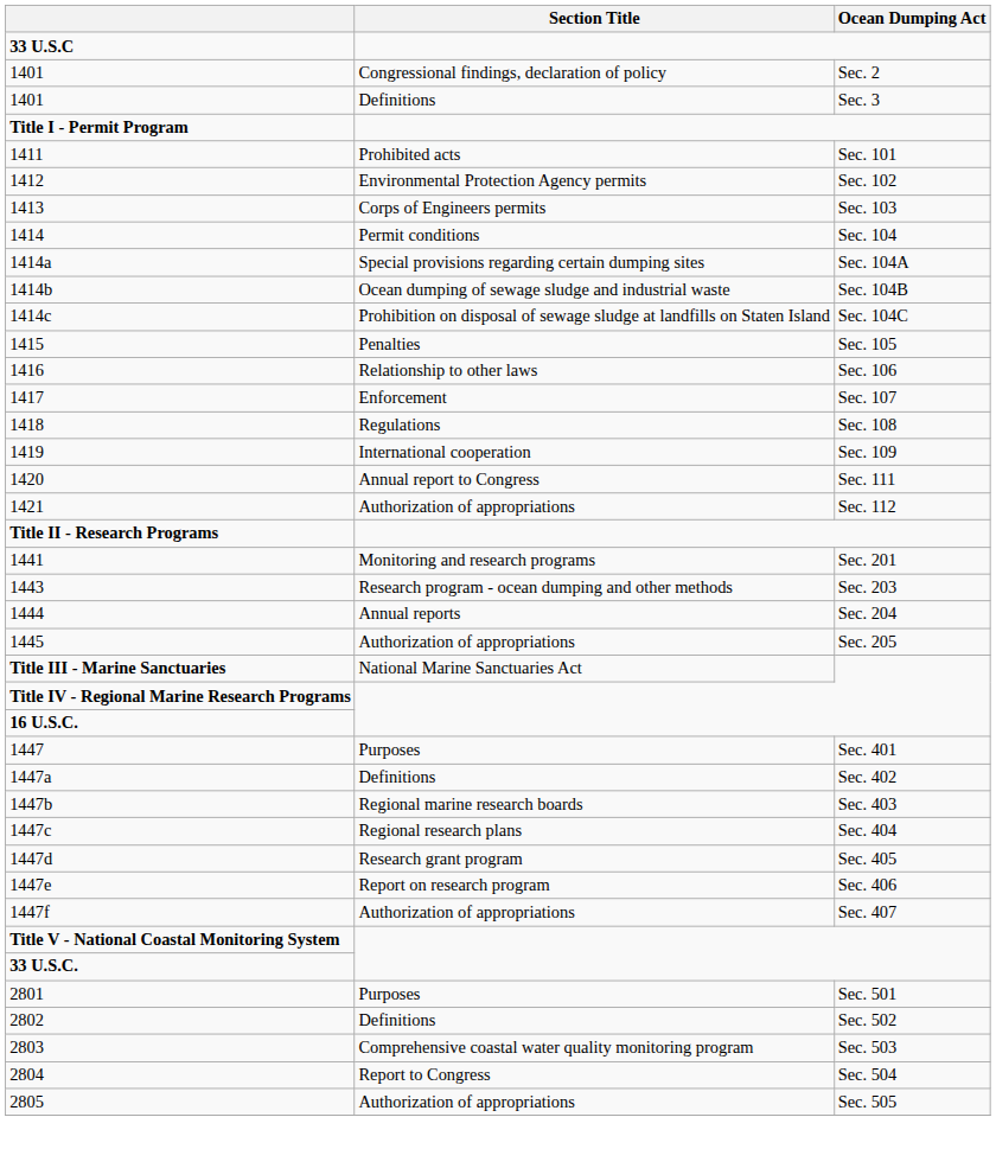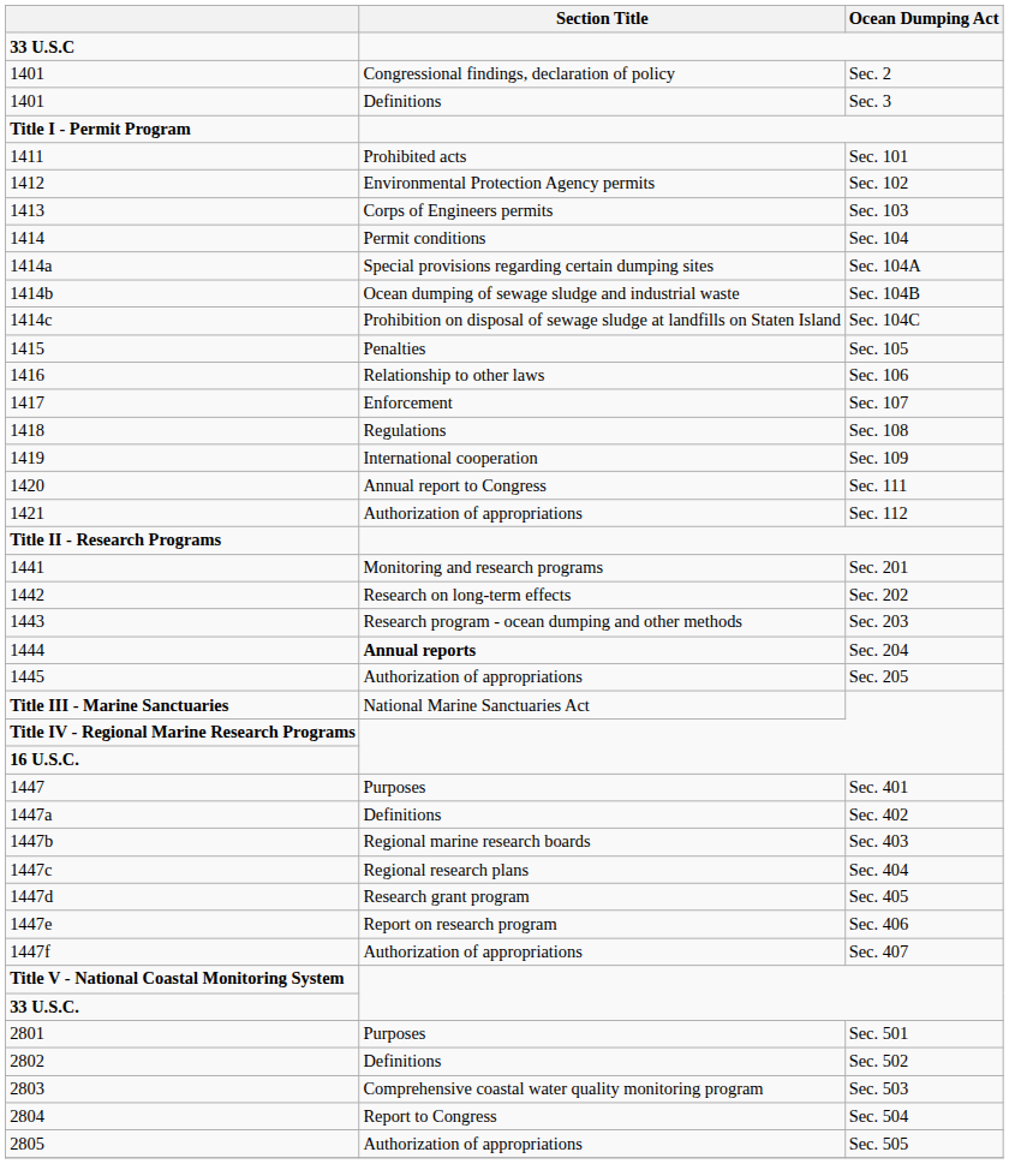+ row: 1442 | Research on long-term effects | Sec. 202
1444 | Section Title: normal -> bold
